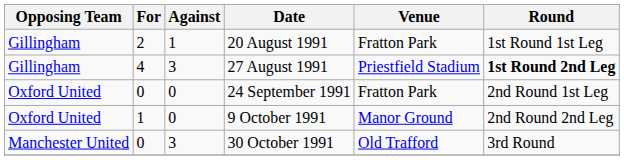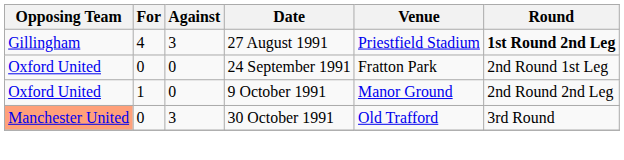- row: Gillingham | 2 | 1 | 20 August 1991 | Fratton Park | 1st Round 1st Leg
30 October 1991 | Opposing Team: no background -> lightsalmon background
